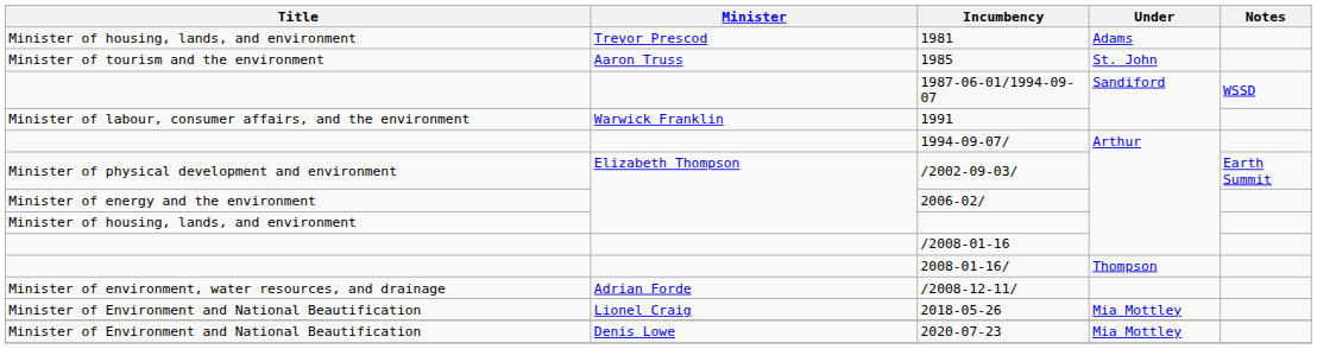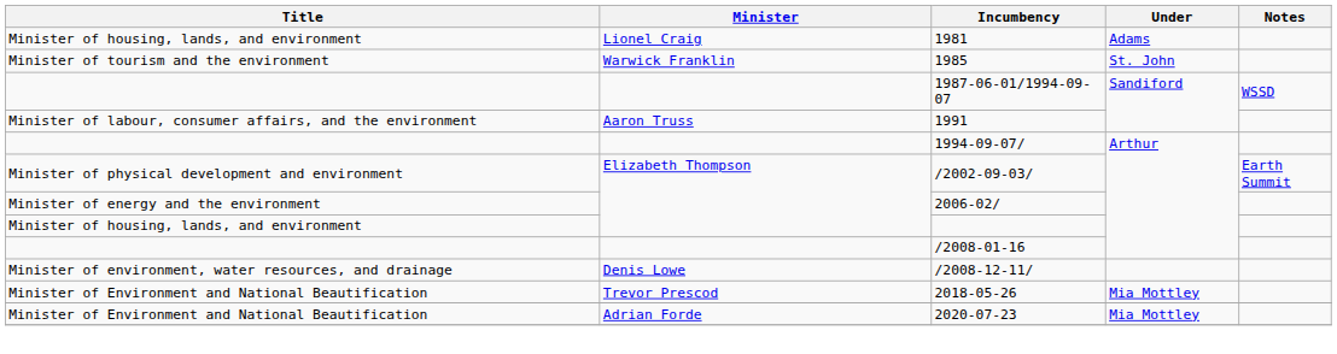1981 | Minister: Trevor Prescod -> Lionel Craig
1985 | Minister: Aaron Truss -> Warwick Franklin
1991 | Minister: Warwick Franklin -> Aaron Truss
- row: 2008-01-16/ | Thompson
/2008-12-11/ | Minister: Adrian Forde -> Denis Lowe
2018-05-26 | Minister: Lionel Craig -> Trevor Prescod
2020-07-23 | Minister: Denis Lowe -> Adrian Forde
